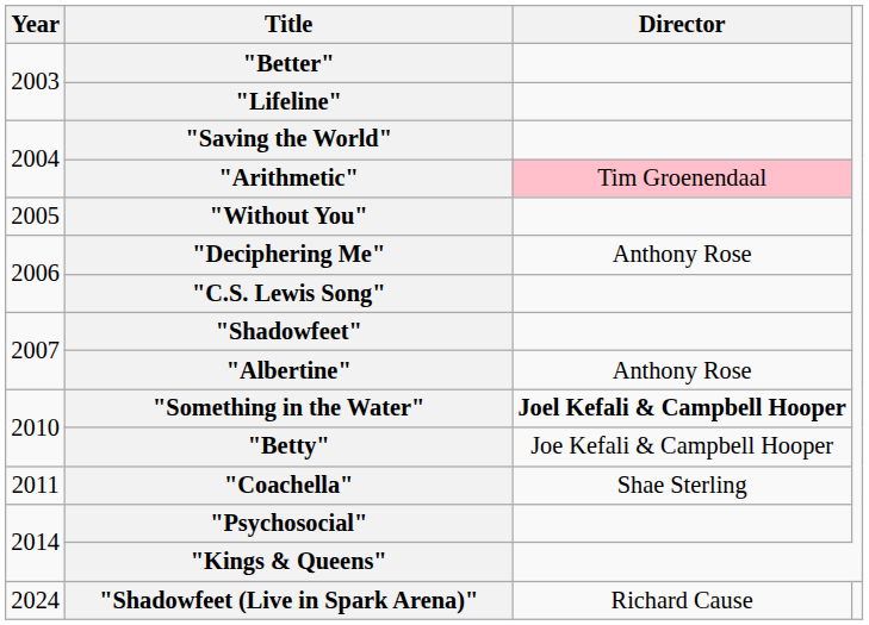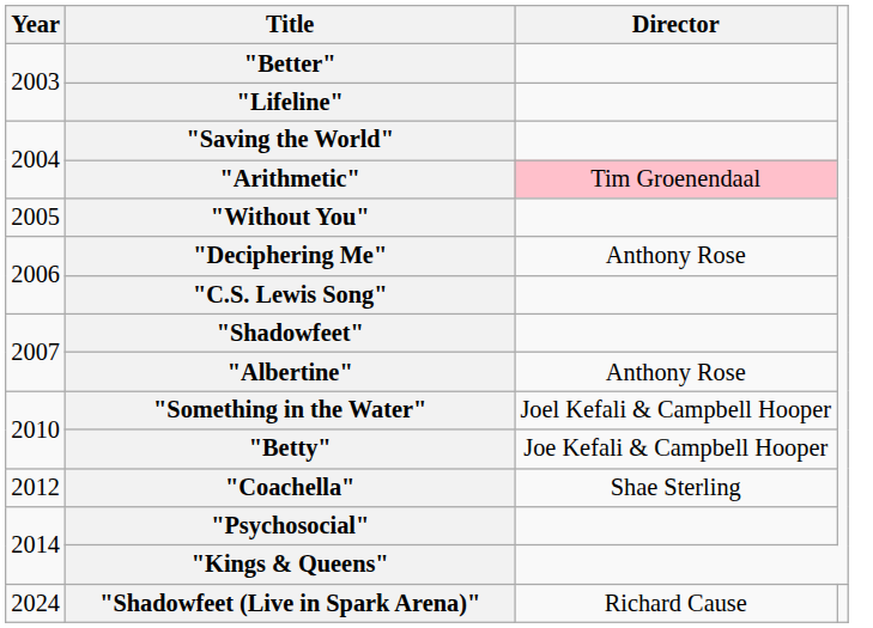"Something in the Water" | Director: bold -> normal
"Coachella" | Year: 2011 -> 2012
